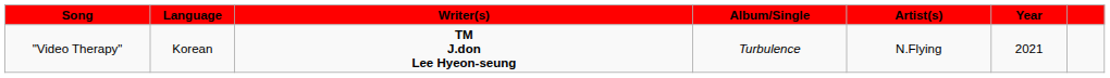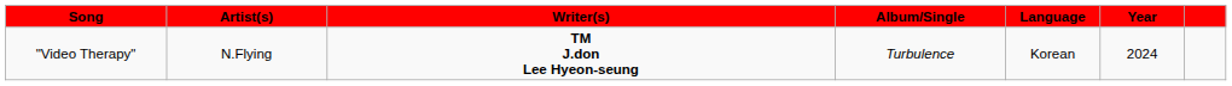columns swapped: Artist(s) <-> Language
"Video Therapy" | Year: 2021 -> 2024
